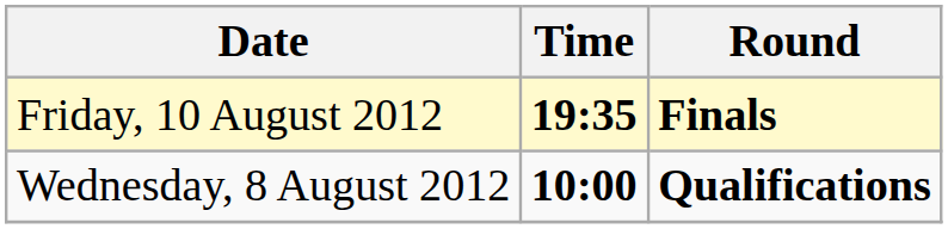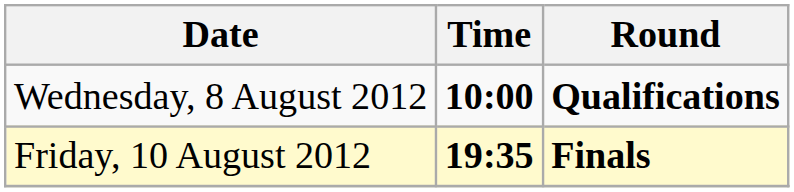rows swapped: Wednesday, 8 August 2012 <-> Friday, 10 August 2012
